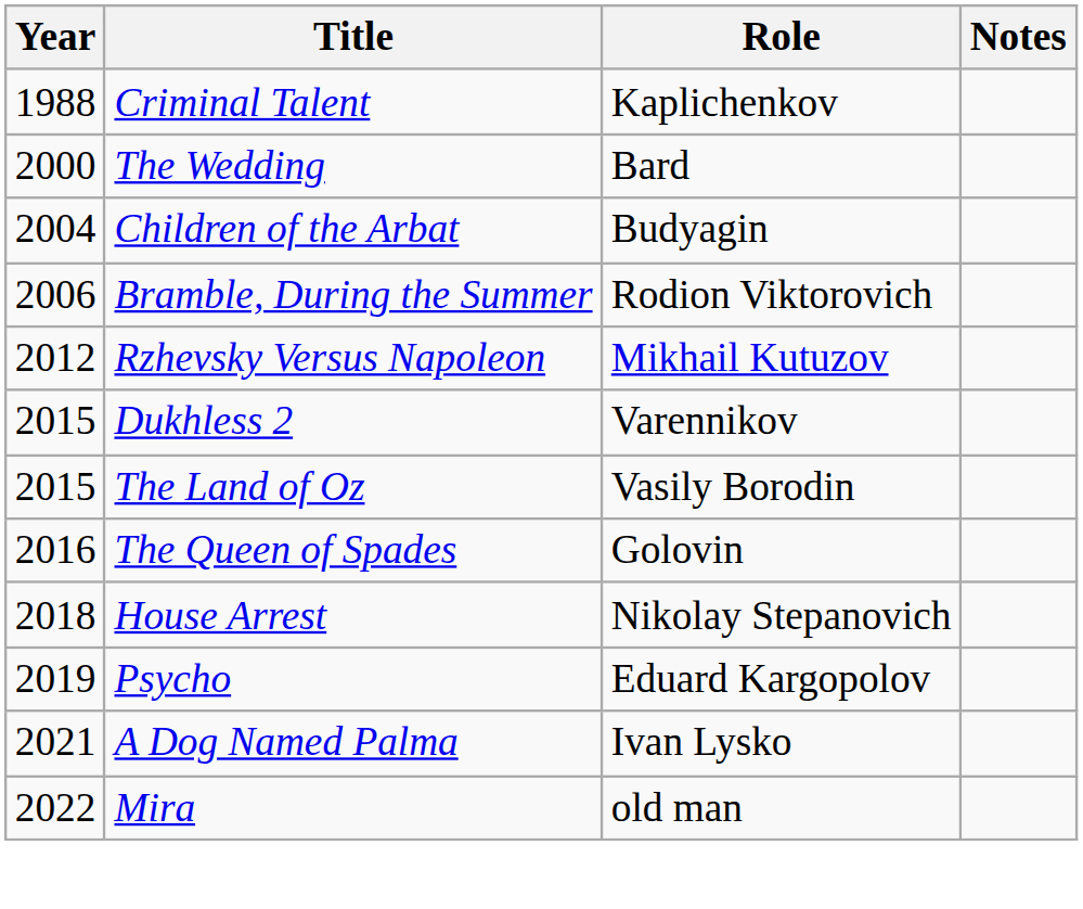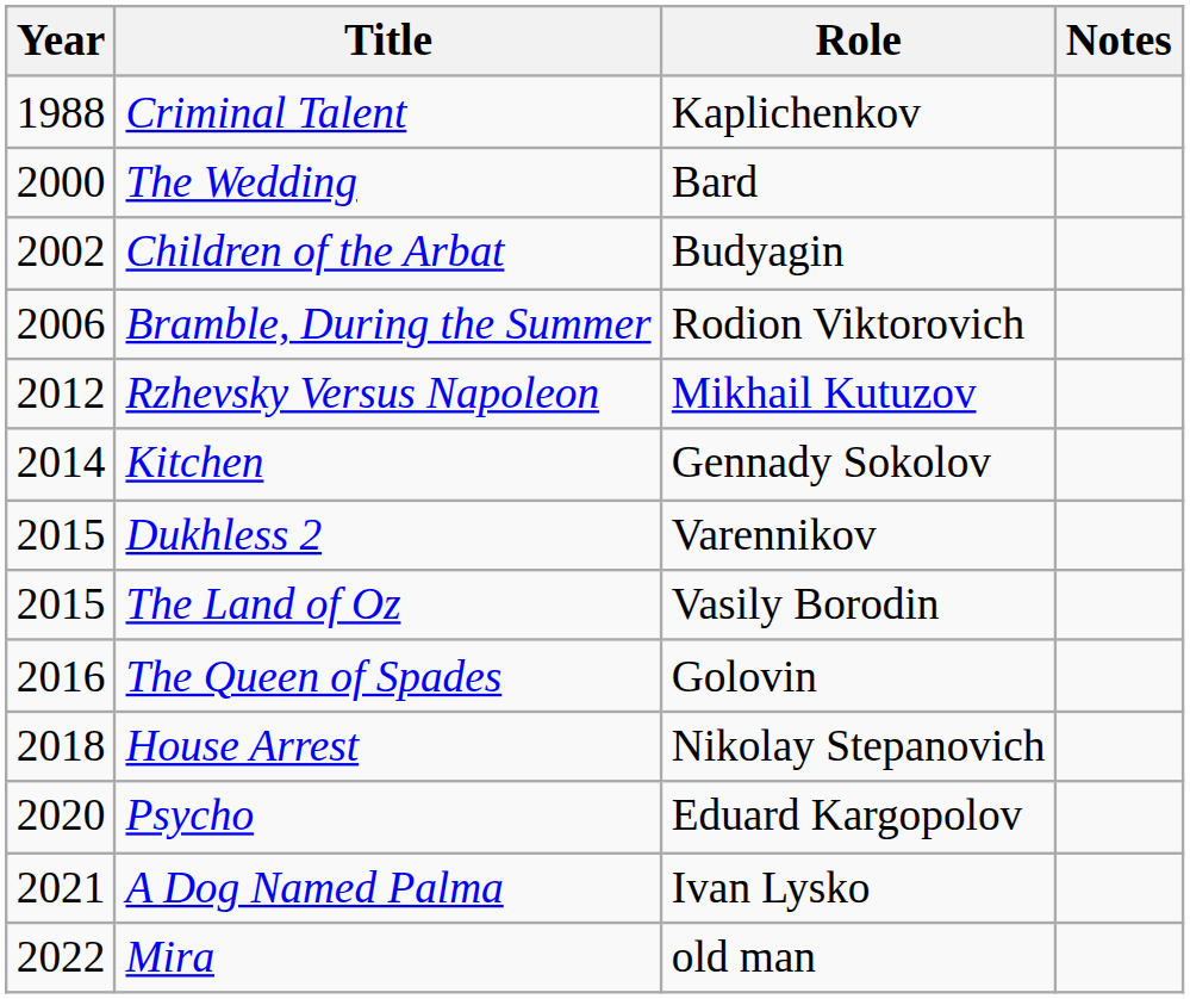Children of the Arbat | Year: 2004 -> 2002
+ row: 2014 | Kitchen | Gennady Sokolov
Psycho | Year: 2019 -> 2020
